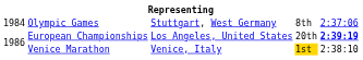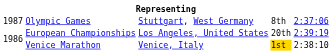Olympic Games | column 1: 1984 -> 1987
European Championships | column 5: bold -> normal
